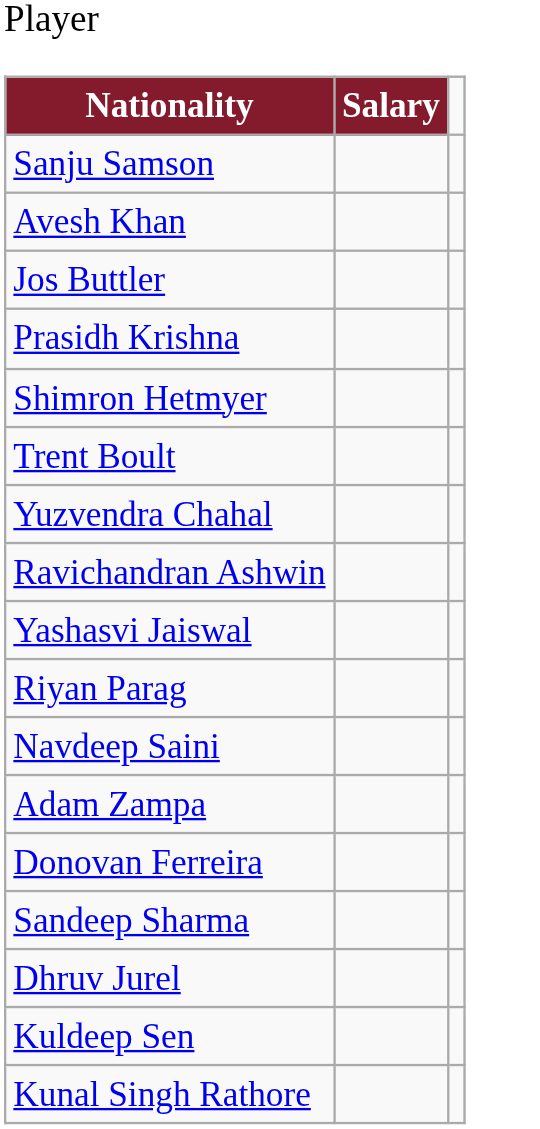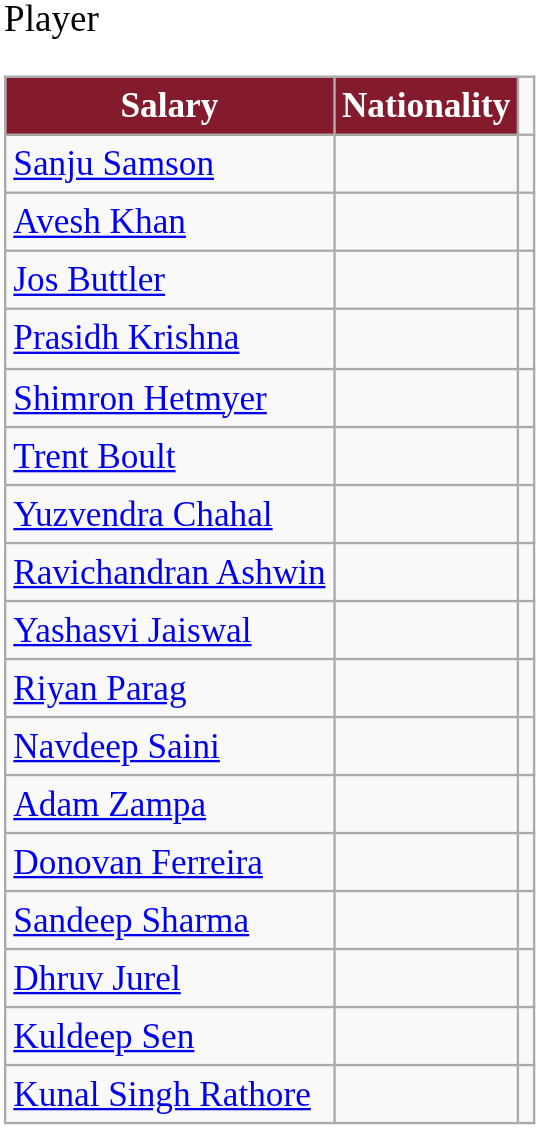columns swapped: Nationality <-> Salary
